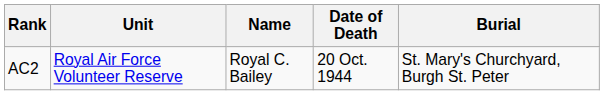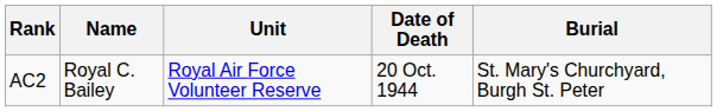columns swapped: Name <-> Unit
